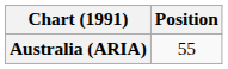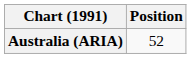Australia (ARIA) | Position: 55 -> 52
